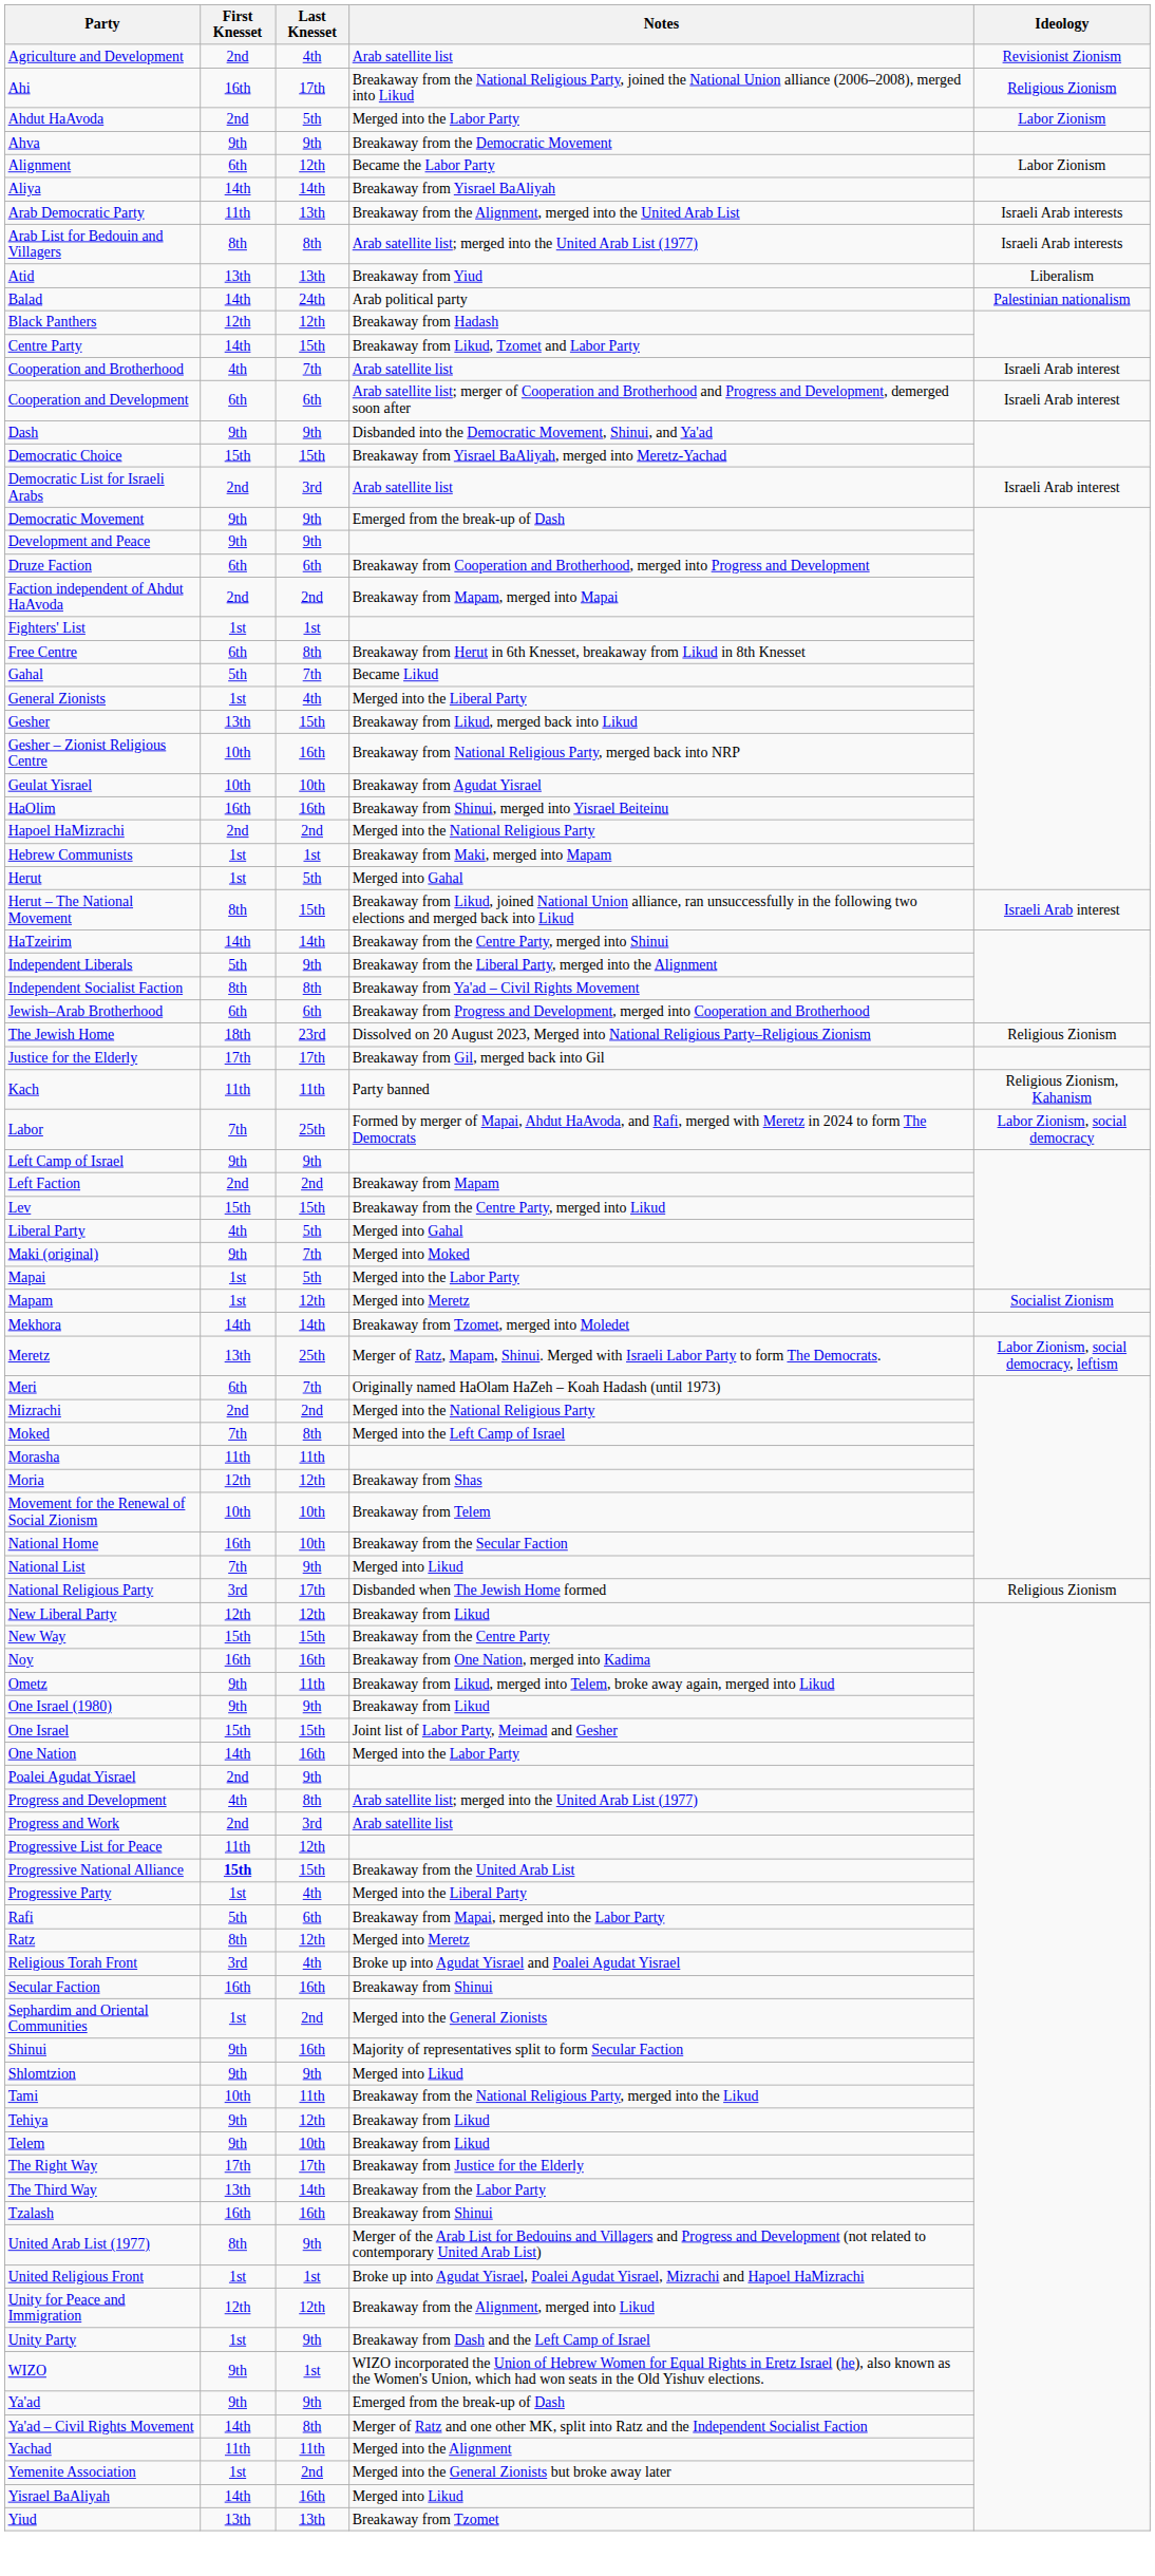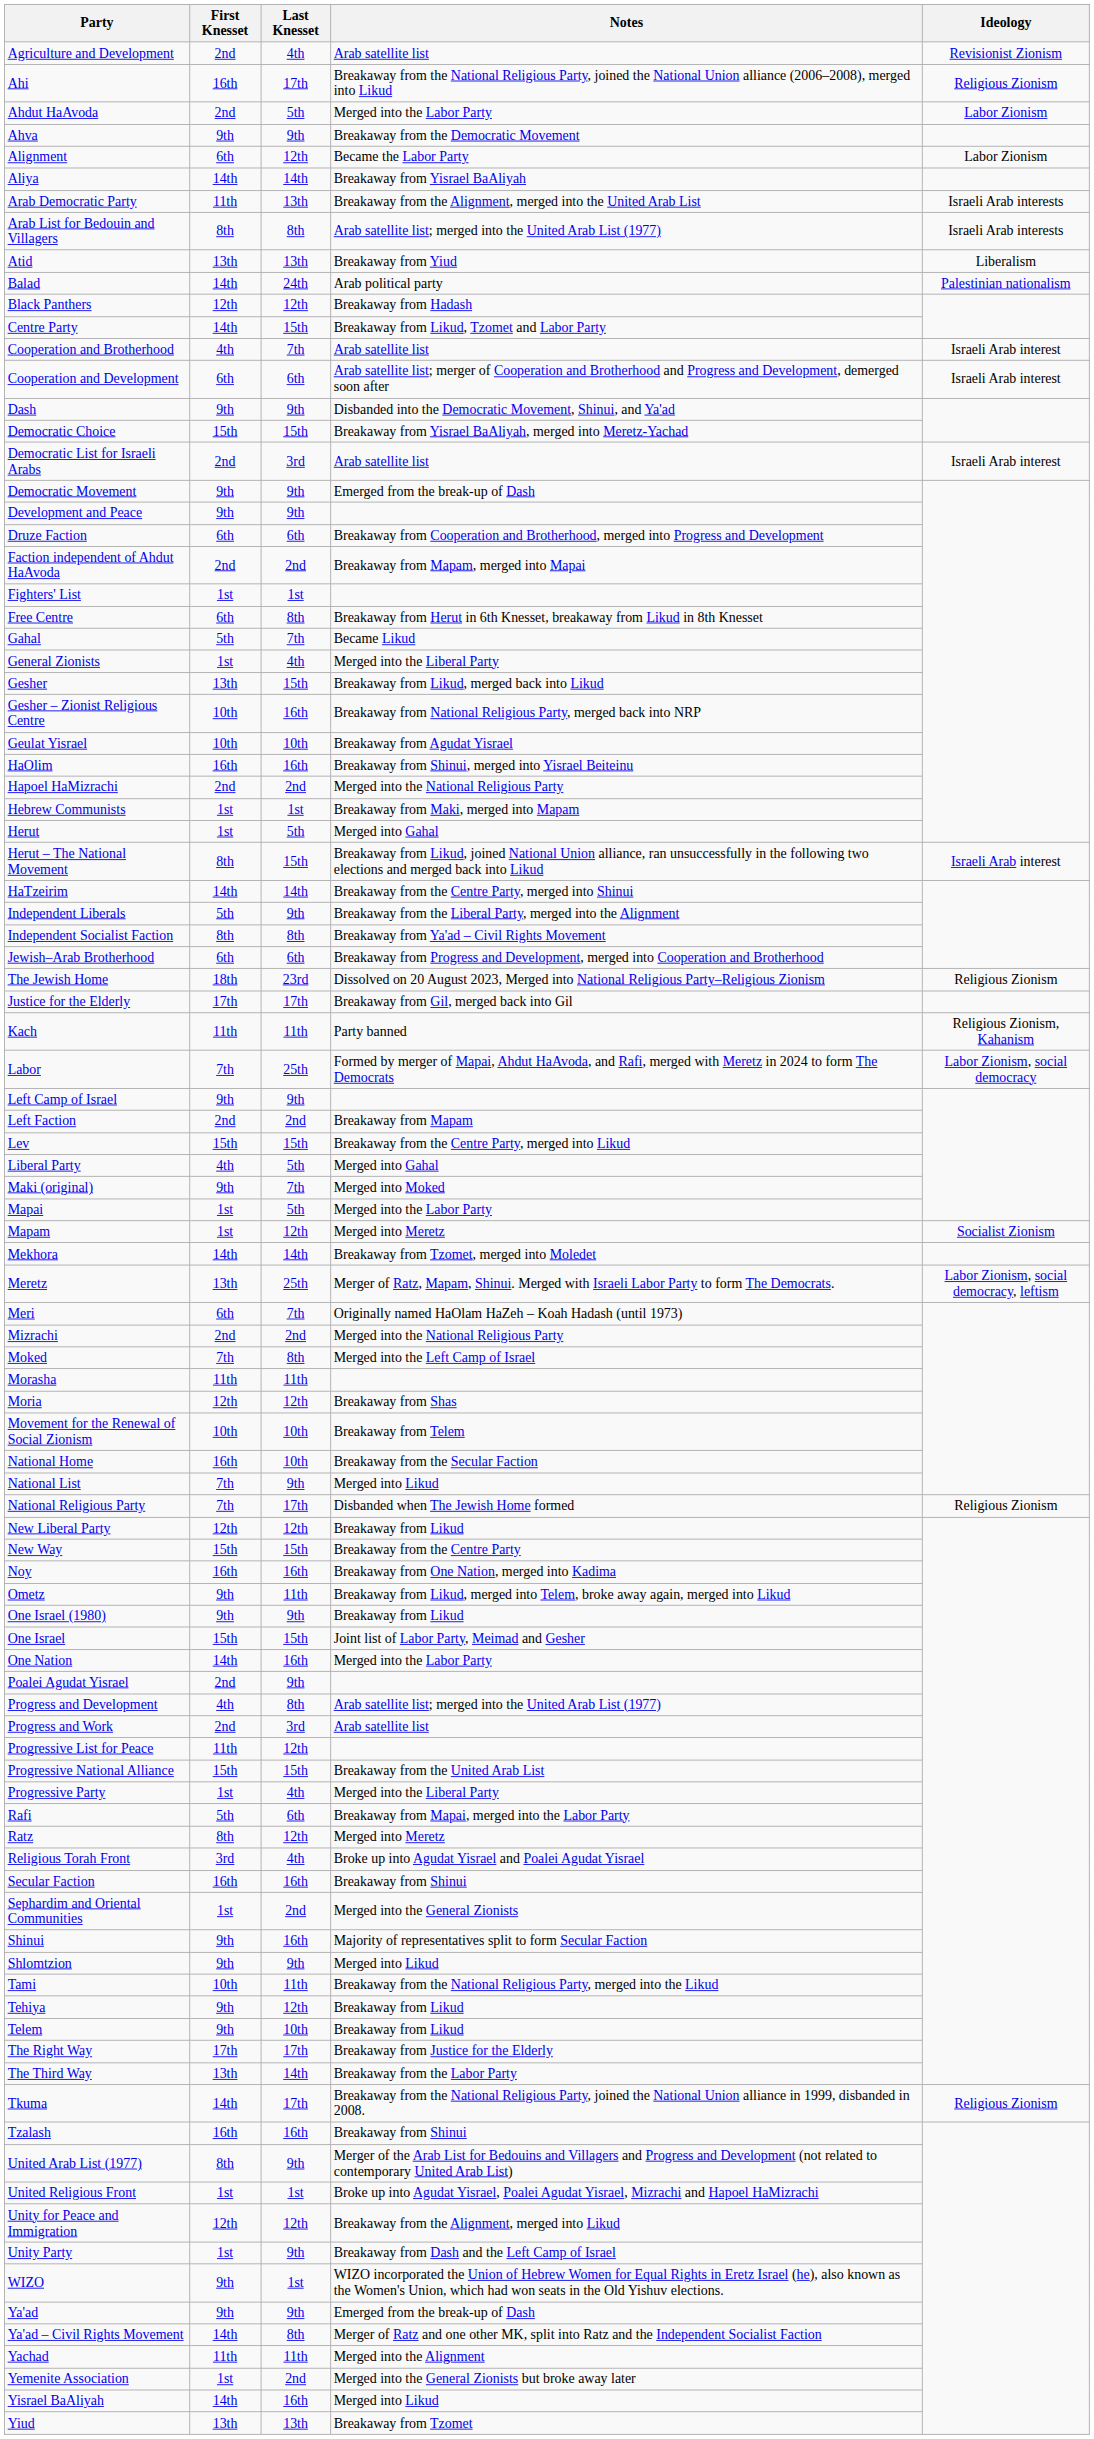National Religious Party | First Knesset: 3rd -> 7th
Progressive National Alliance | First Knesset: bold -> normal
+ row: Tkuma | 14th | 17th | Breakaway from the National Religious Party, joined the National Union alliance in 1999, disbanded in 2008. | Religious Zionism
